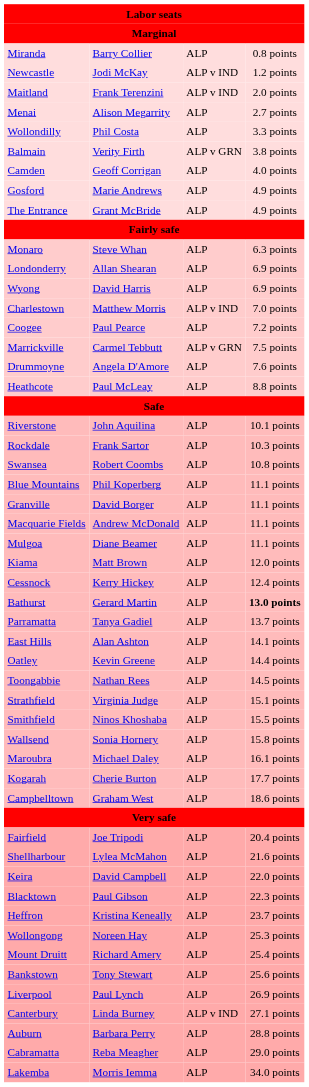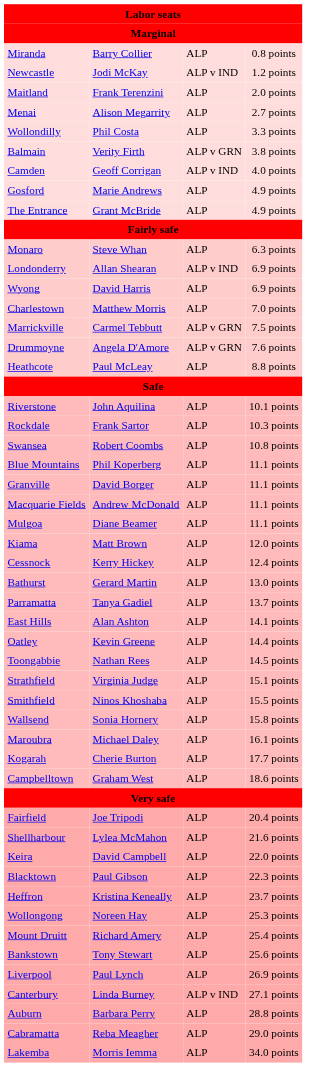Maitland | column 3: ALP v IND -> ALP
Camden | column 3: ALP -> ALP v IND
Londonderry | column 3: ALP -> ALP v IND
Charlestown | column 3: ALP v IND -> ALP
- row: Coogee | Paul Pearce | ALP | 7.2 points
Drummoyne | column 3: ALP -> ALP v GRN
Bathurst | column 4: bold -> normal
